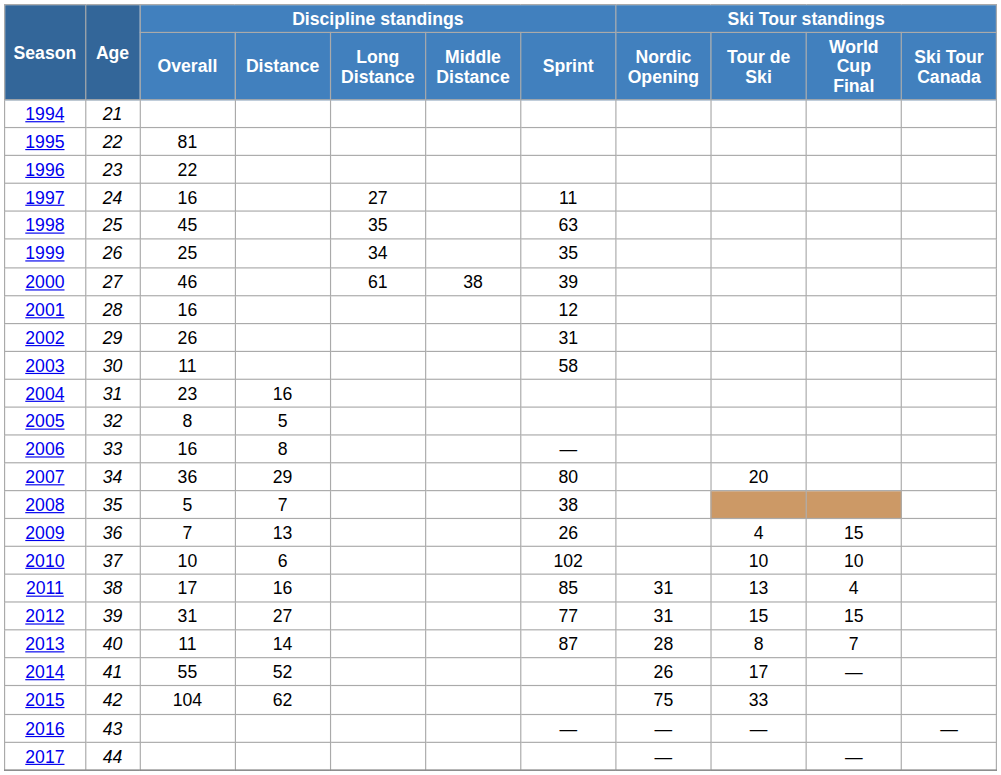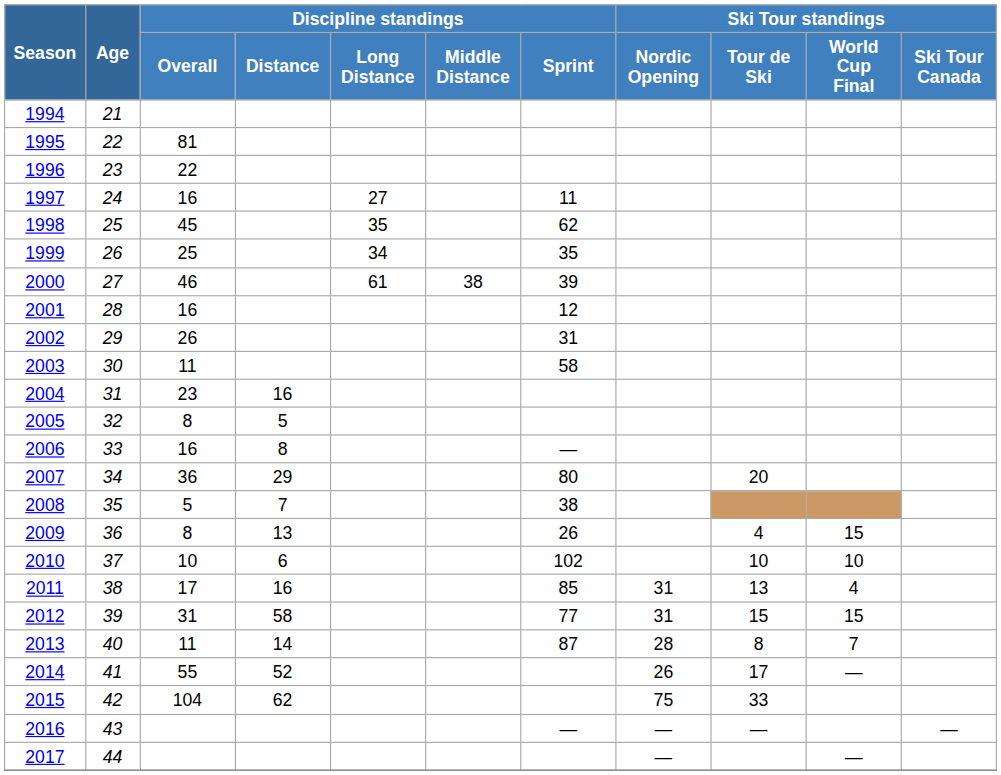1998 | Discipline standings / Sprint: 63 -> 62
2009 | Discipline standings / Overall: 7 -> 8
2012 | Discipline standings / Distance: 27 -> 58
